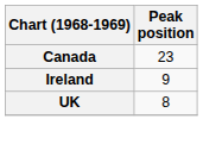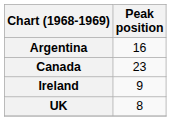+ row: Argentina | 16
